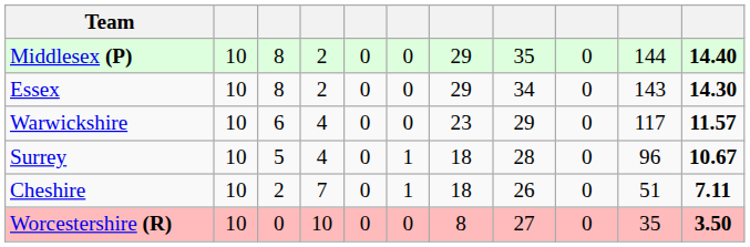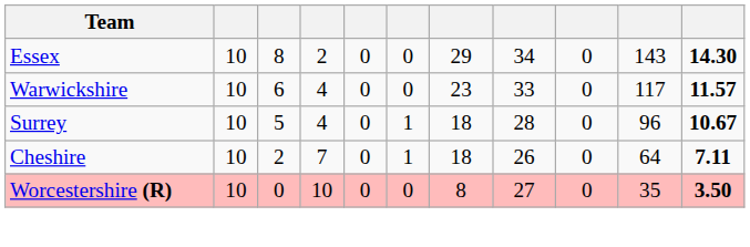- row: Middlesex (P) | 10 | 8 | 2 | 0 | 0 | 29 | 35 | 0 | 144 | 14.40
Warwickshire | column 8: 29 -> 33
Cheshire | column 10: 51 -> 64
